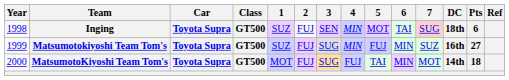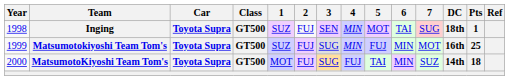Inging | Pts: 6 -> 1
Matsumotokiyoshi Team Tom's | 7: SUZ -> MOT
Matsumotokiyoshi Team Tom's | Pts: 27 -> 25
MatsumotoKiyoshi Team Tom's | 7: MOT -> SUZ
